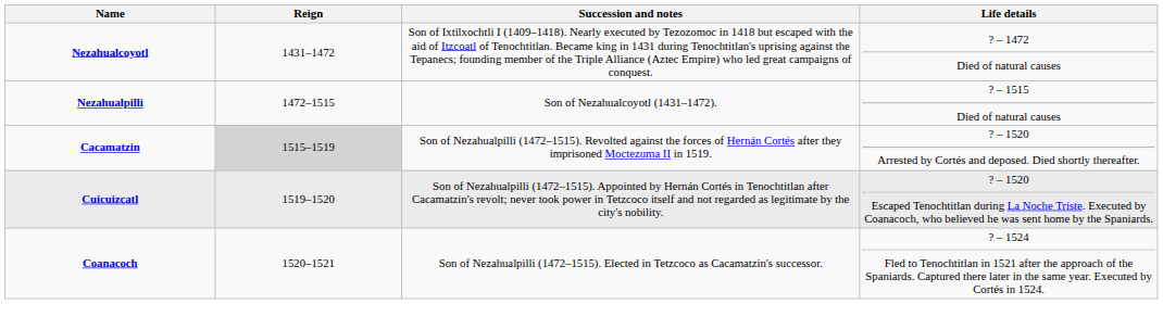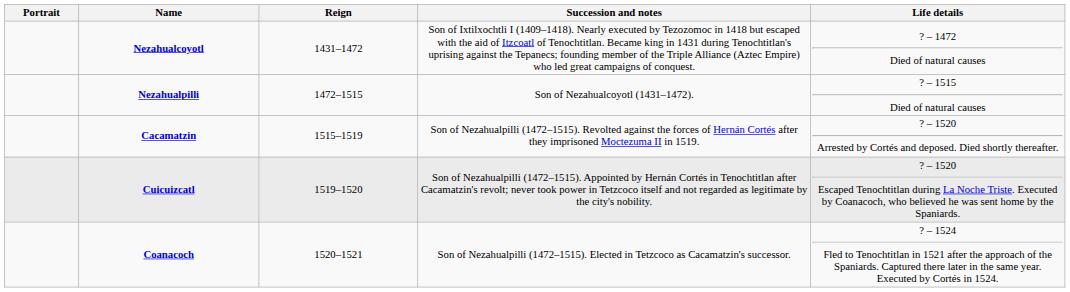+ column: Portrait
Cacamatzin | Reign: lightgrey background -> no background
